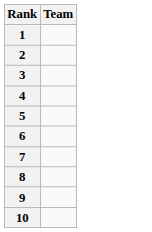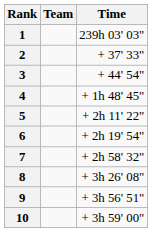+ column: Time | 239h 03' 03" | + 37' 33" | + 44' 54" | + 1h 48' 45" | + 2h 11' 22" | + 2h 19' 54" | + 2h 58' 32" | + 3h 26' 08" | + 3h 56' 51" | + 3h 59' 00"
